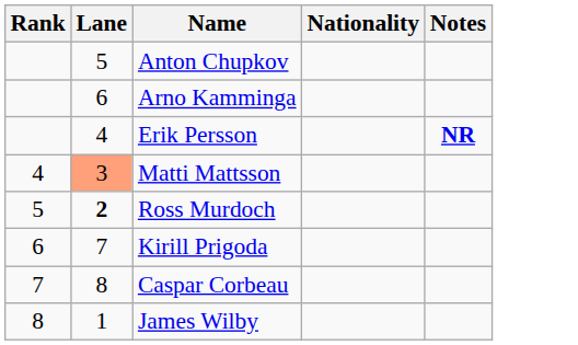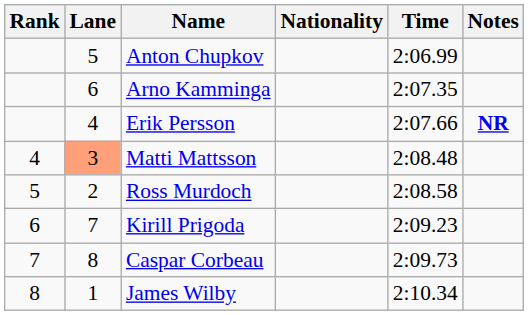+ column: Time | 2:06.99 | 2:07.35 | 2:07.66 | 2:08.48 | 2:08.58 | 2:09.23 | 2:09.73 | 2:10.34
Ross Murdoch | Lane: bold -> normal
